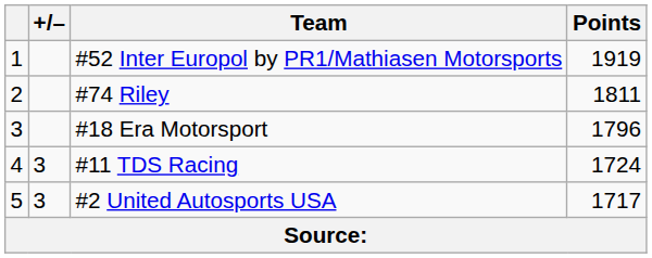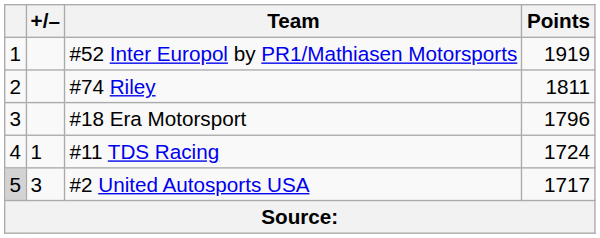#11 TDS Racing | +/–: 3 -> 1
#2 United Autosports USA | column 1: no background -> lightgrey background
